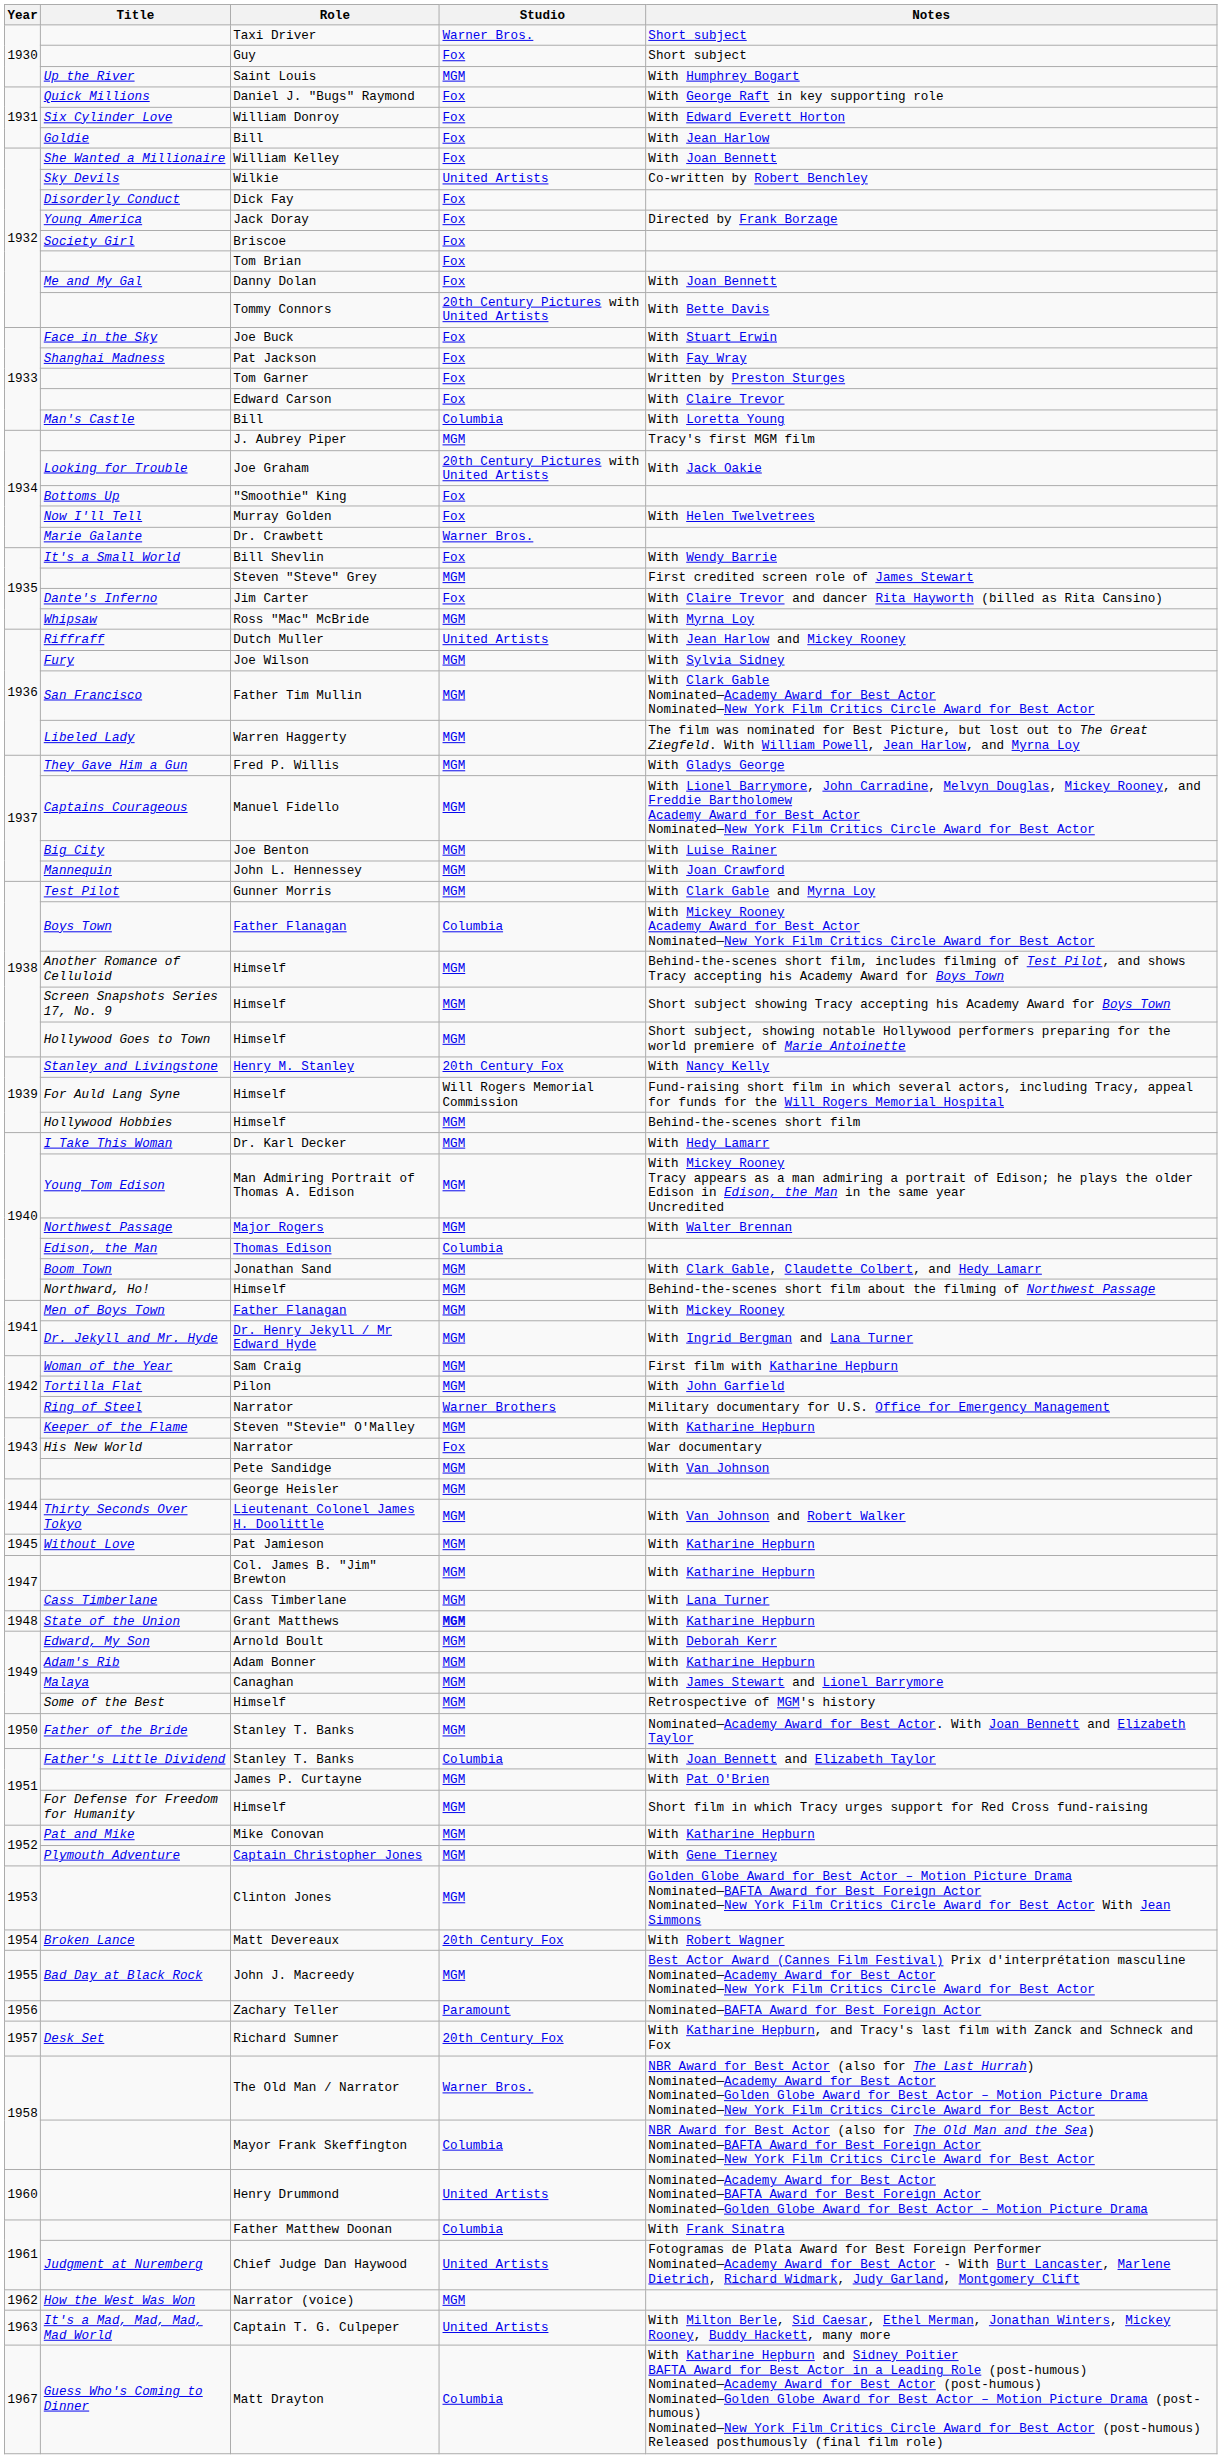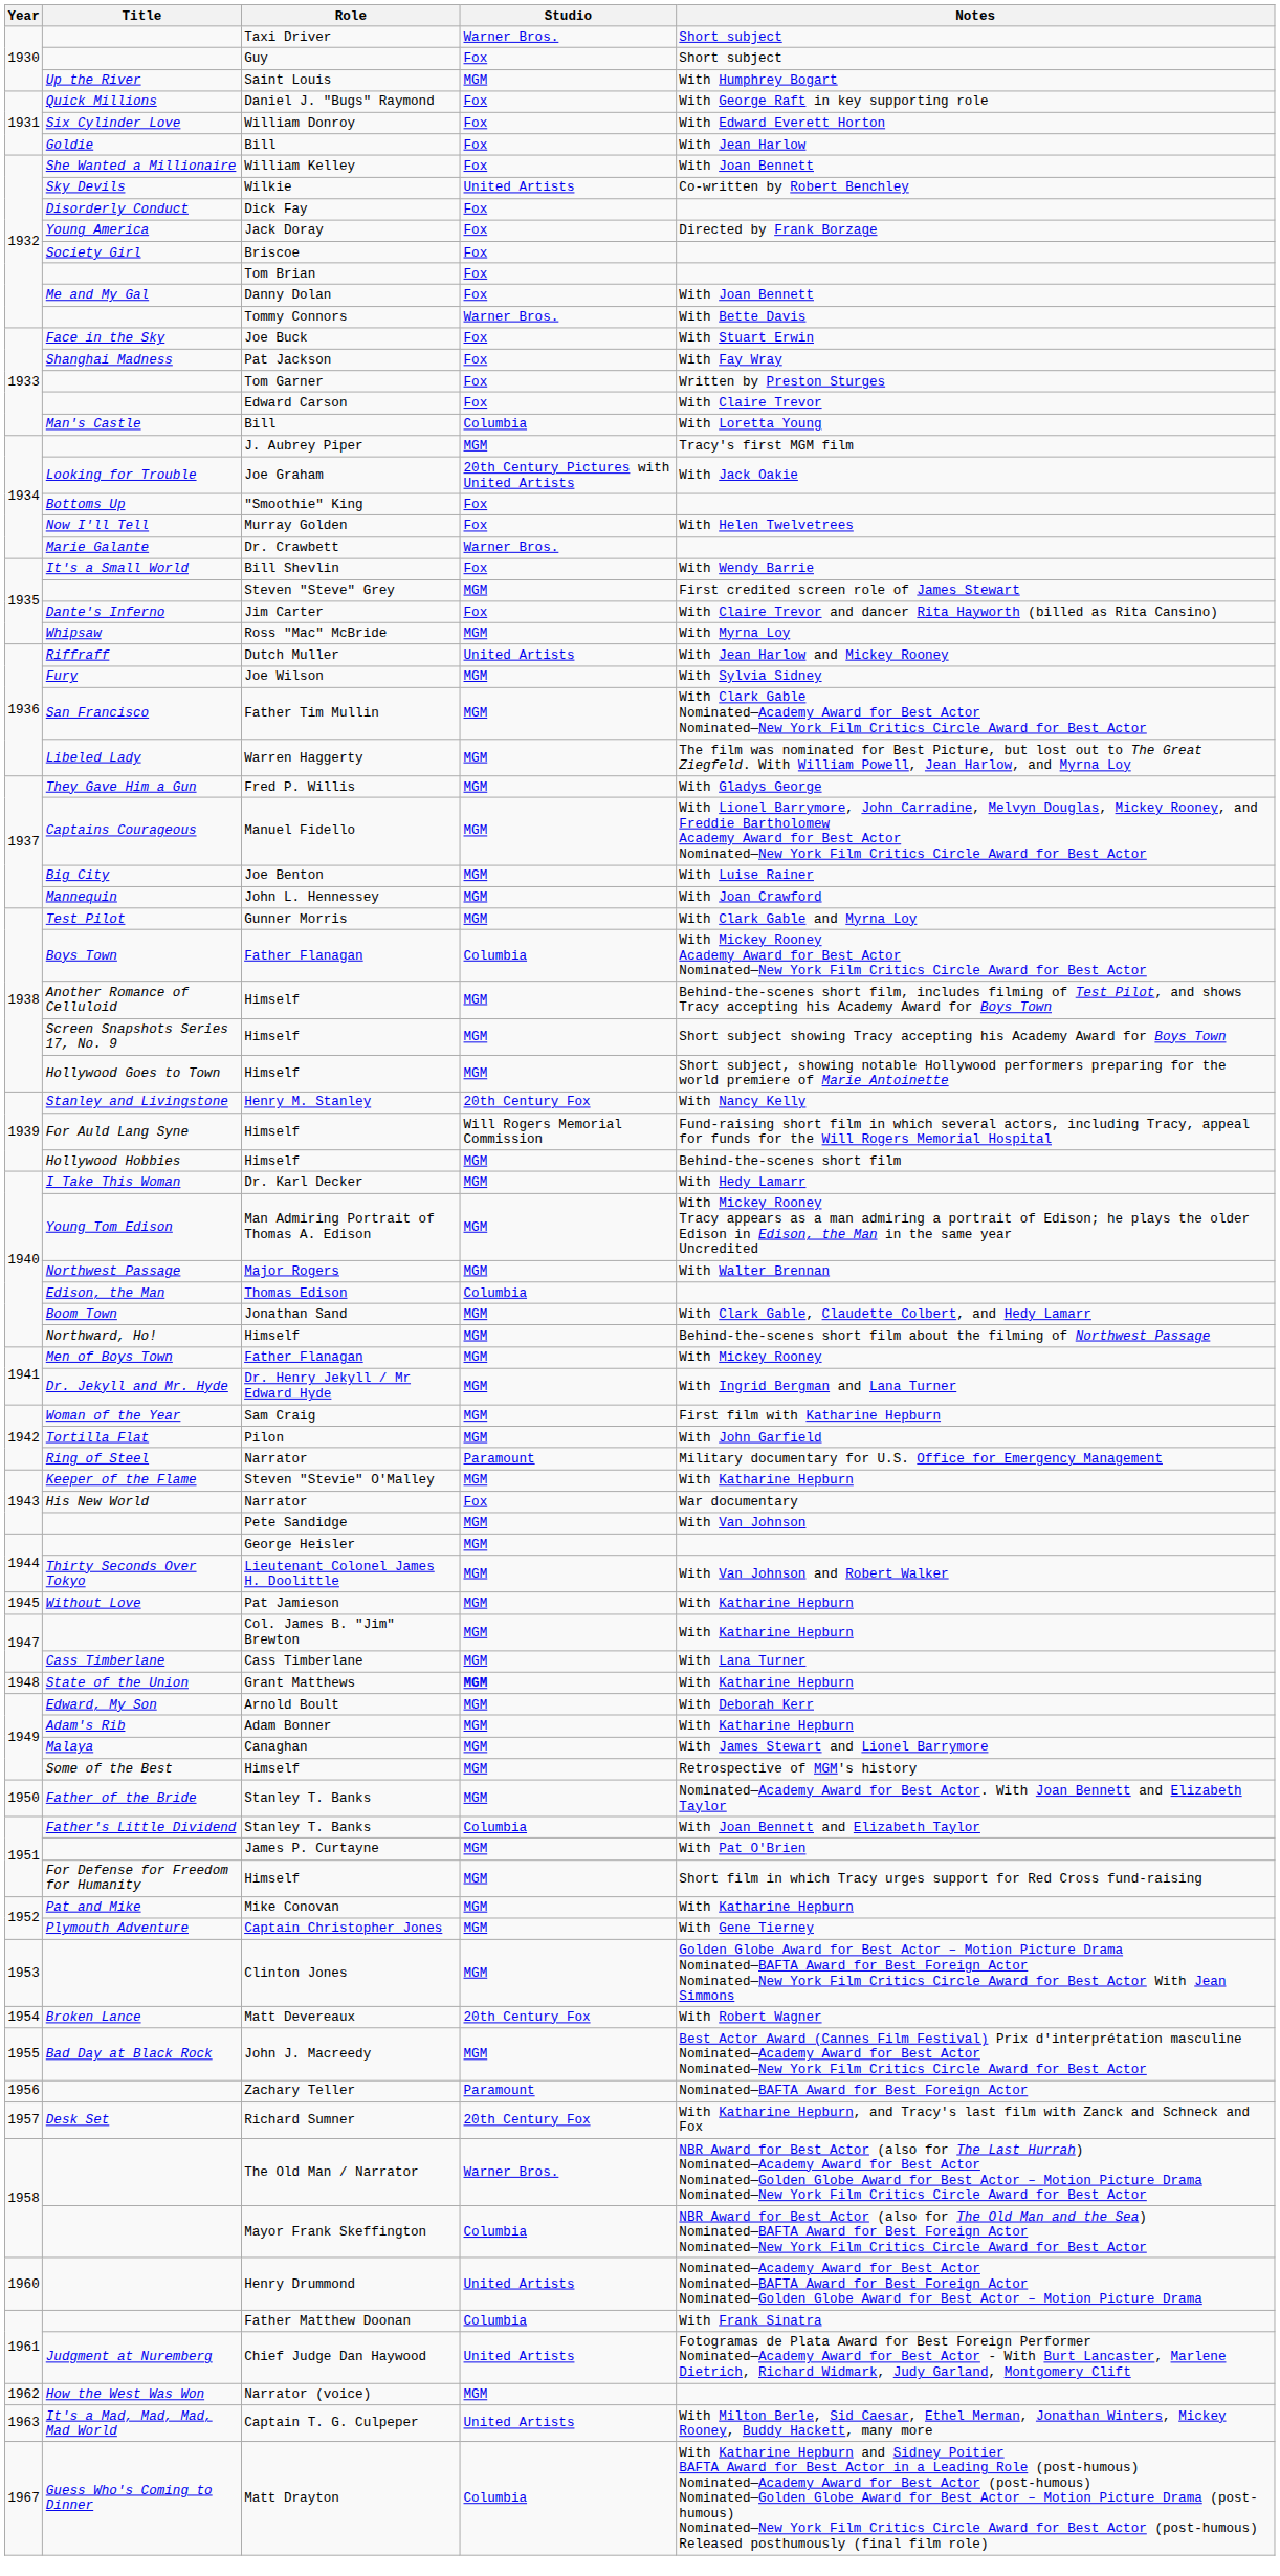Tommy Connors | Studio: 20th Century Pictures with United Artists -> Warner Bros.
Ring of Steel / Narrator | Studio: Warner Brothers -> Paramount
